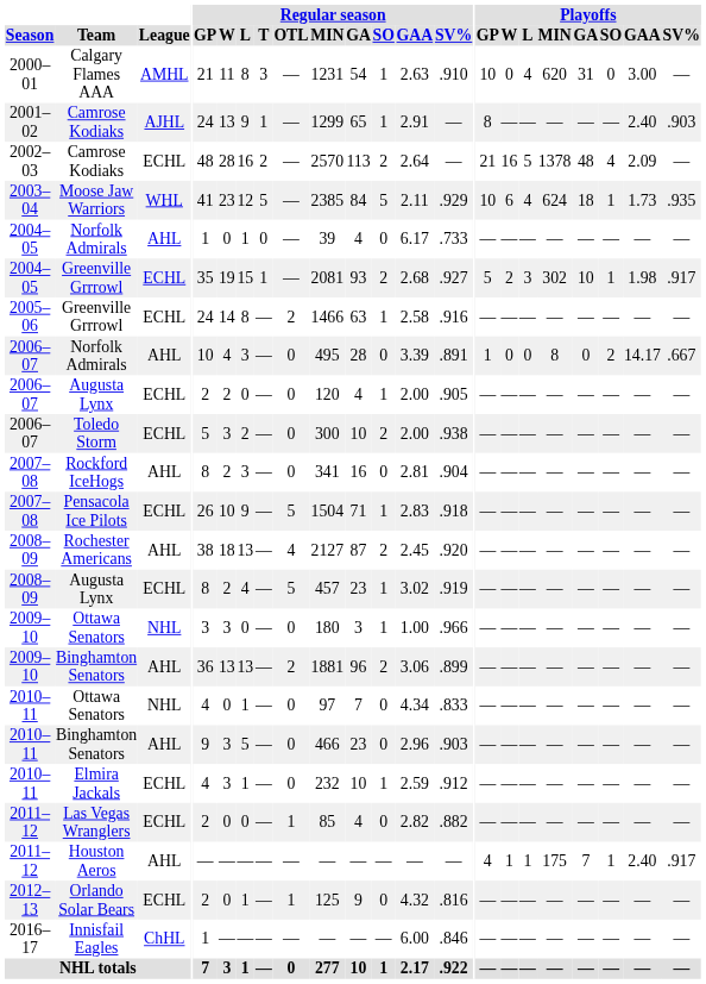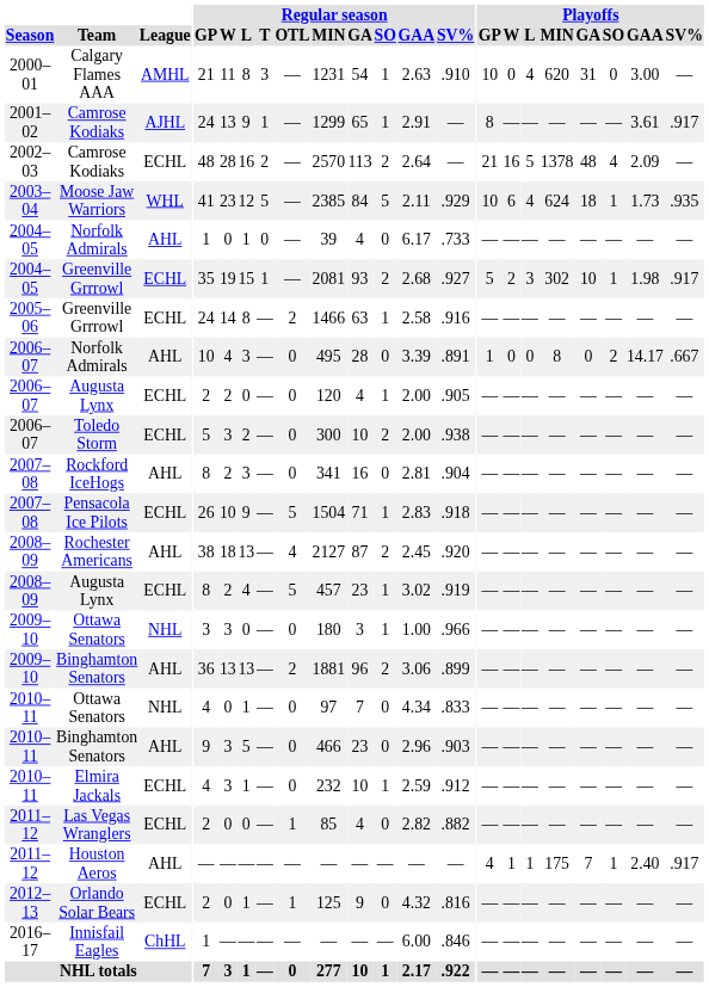2001–02 / Camrose Kodiaks | Playoffs / GAA: 2.40 -> 3.61
2001–02 / Camrose Kodiaks | Playoffs / SV%: .903 -> .917
